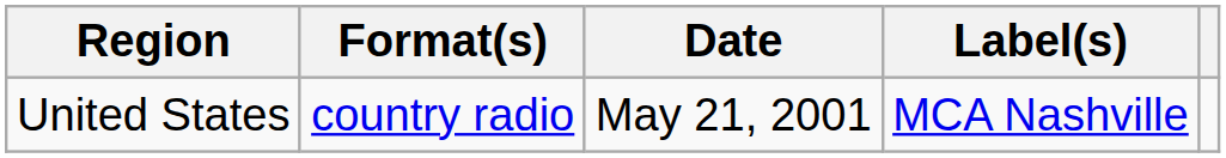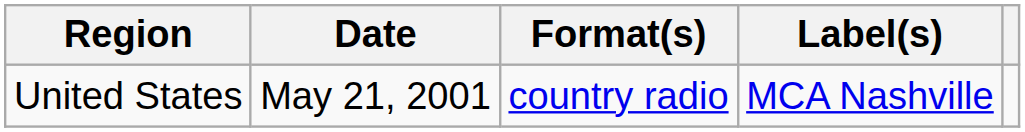columns swapped: Date <-> Format(s)
